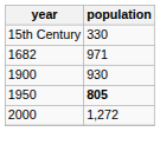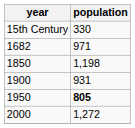+ row: 1850 | 1,198
1900 | population: 930 -> 931
